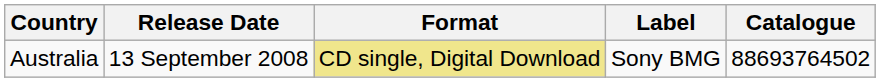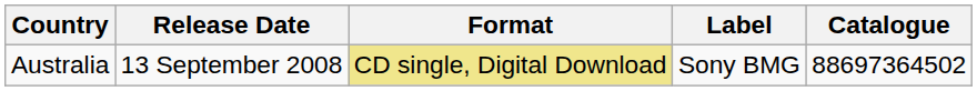Australia | Catalogue: 88693764502 -> 88697364502
